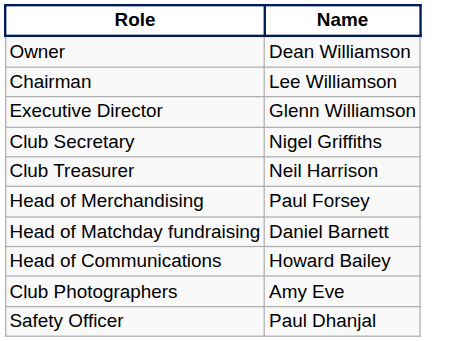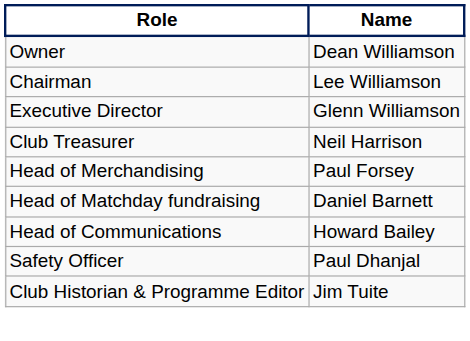- row: Club Secretary | Nigel Griffiths
- row: Club Photographers | Amy Eve
+ row: Club Historian & Programme Editor | Jim Tuite
